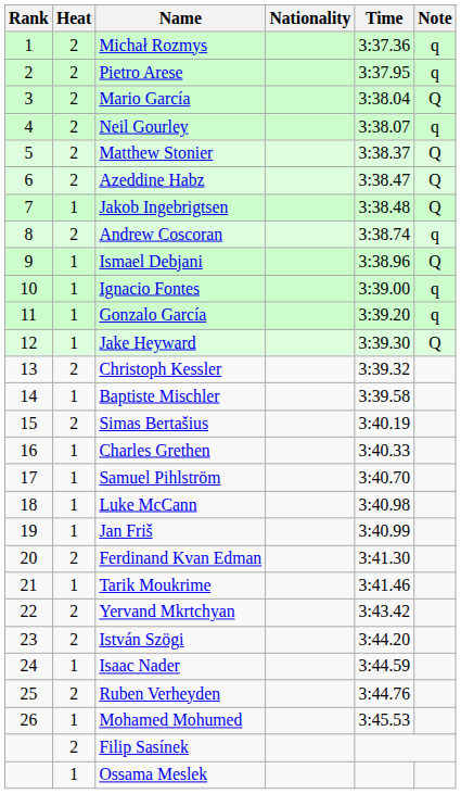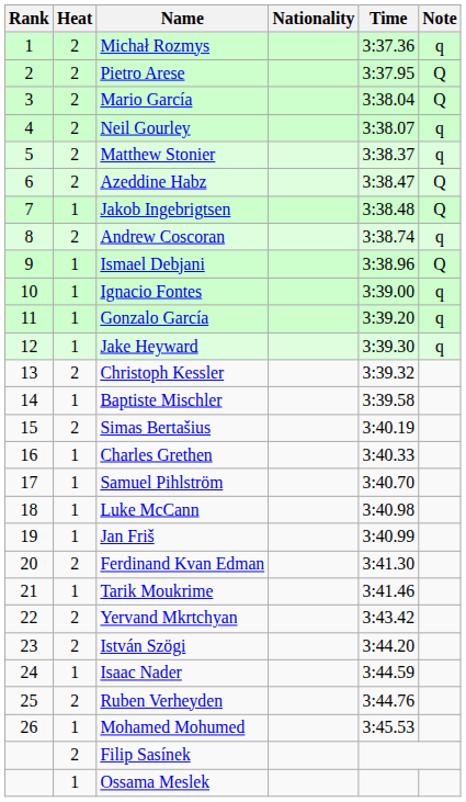Pietro Arese | Note: q -> Q
Matthew Stonier | Note: Q -> q
Jake Heyward | Note: Q -> q
